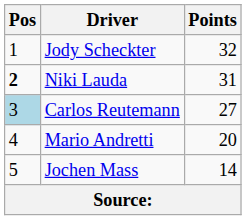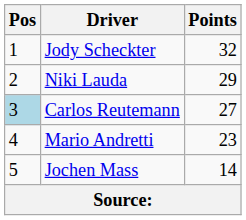Niki Lauda | Pos: bold -> normal
Niki Lauda | Points: 31 -> 29
Mario Andretti | Points: 20 -> 23
